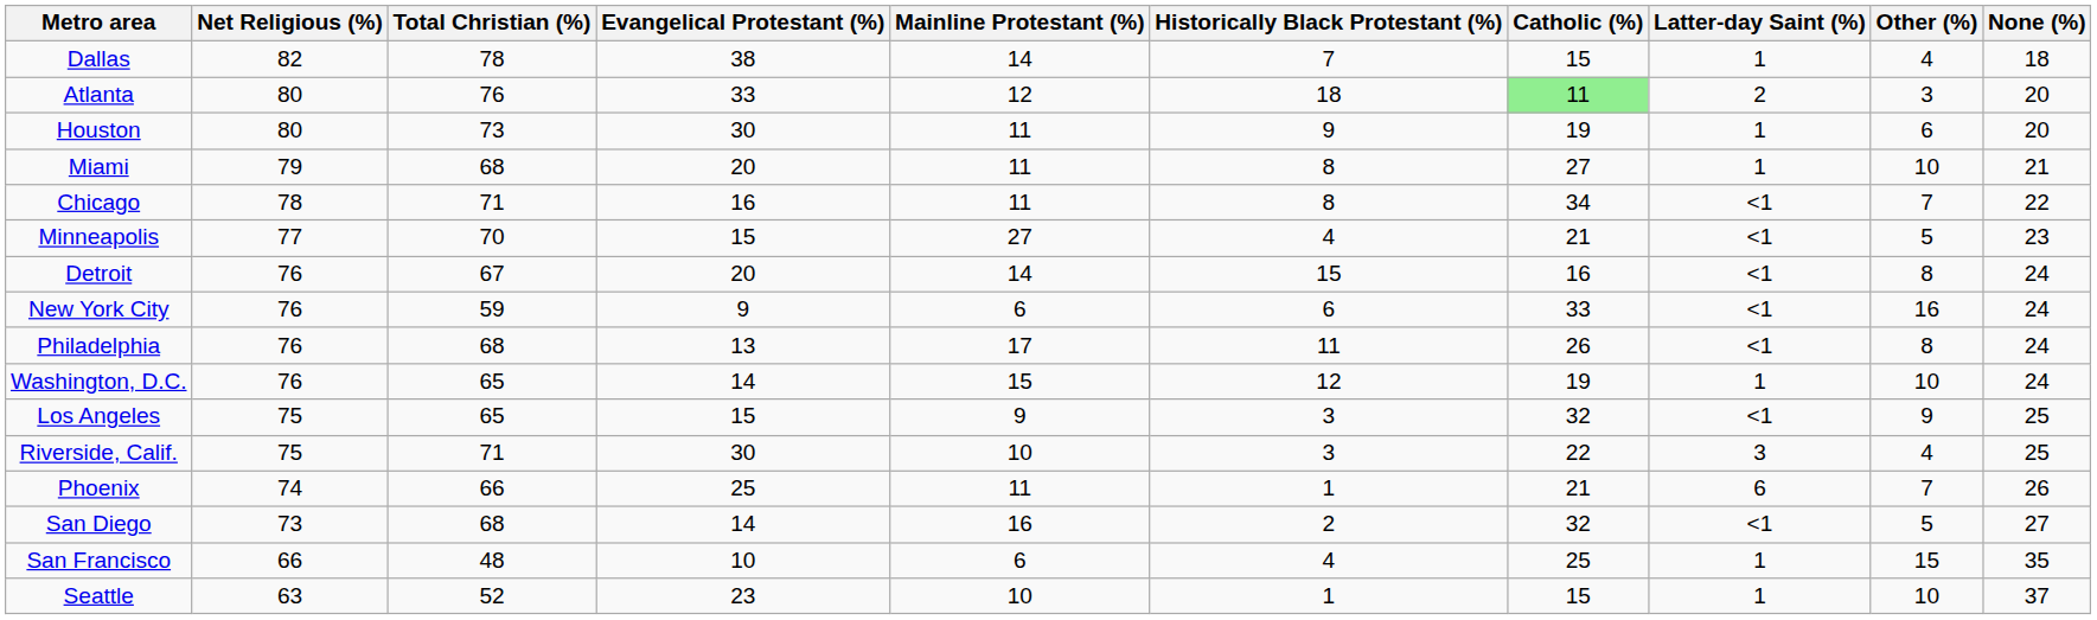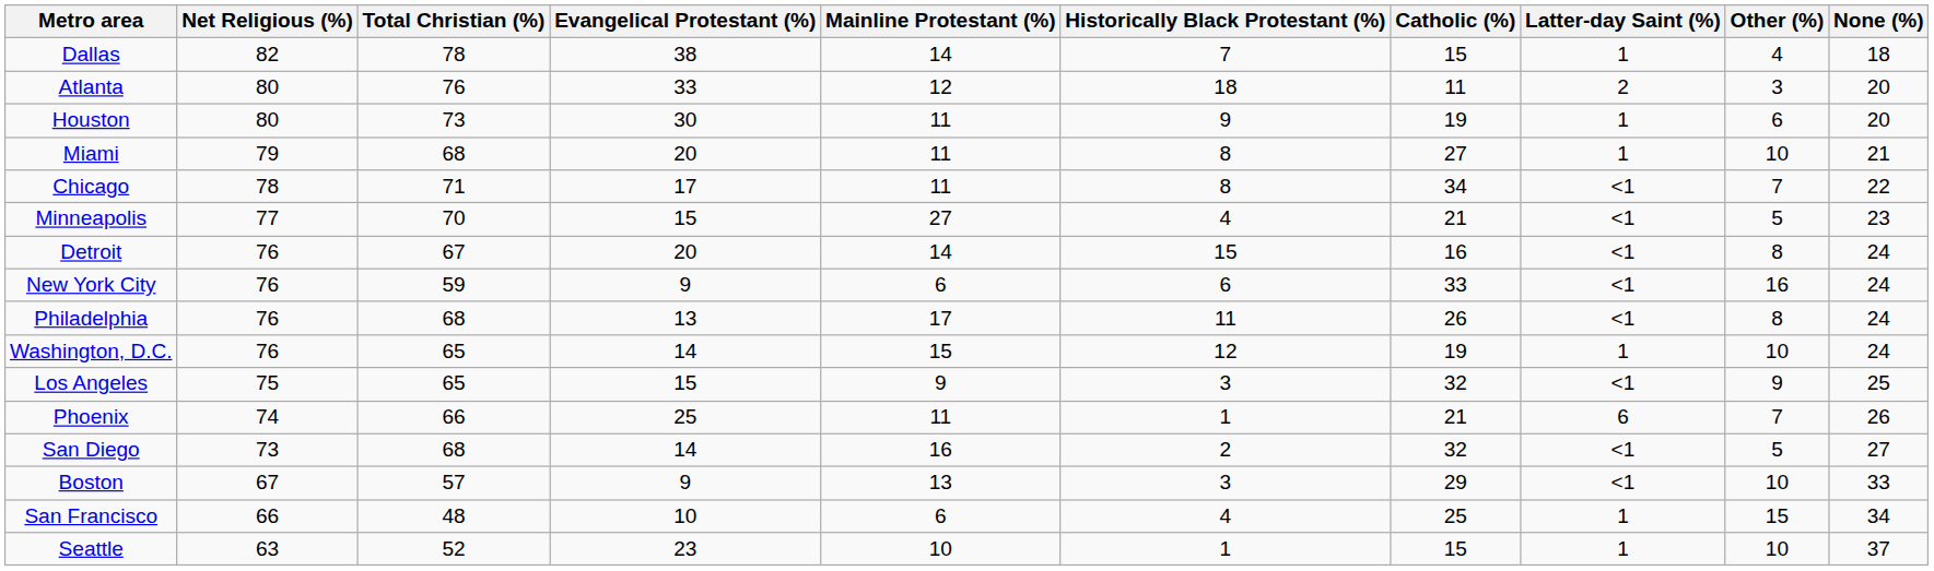Atlanta | Catholic (%): lightgreen background -> no background
Chicago | Evangelical Protestant (%): 16 -> 17
- row: Riverside, Calif. | 75 | 71 | 30 | 10 | 3 | 22 | 3 | 4 | 25
+ row: Boston | 67 | 57 | 9 | 13 | 3 | 29 | <1 | 10 | 33
San Francisco | None (%): 35 -> 34
